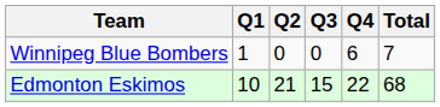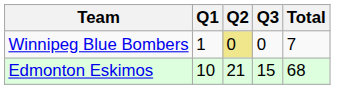- column: Q4 | 6 | 22
Winnipeg Blue Bombers | Q2: no background -> khaki background
